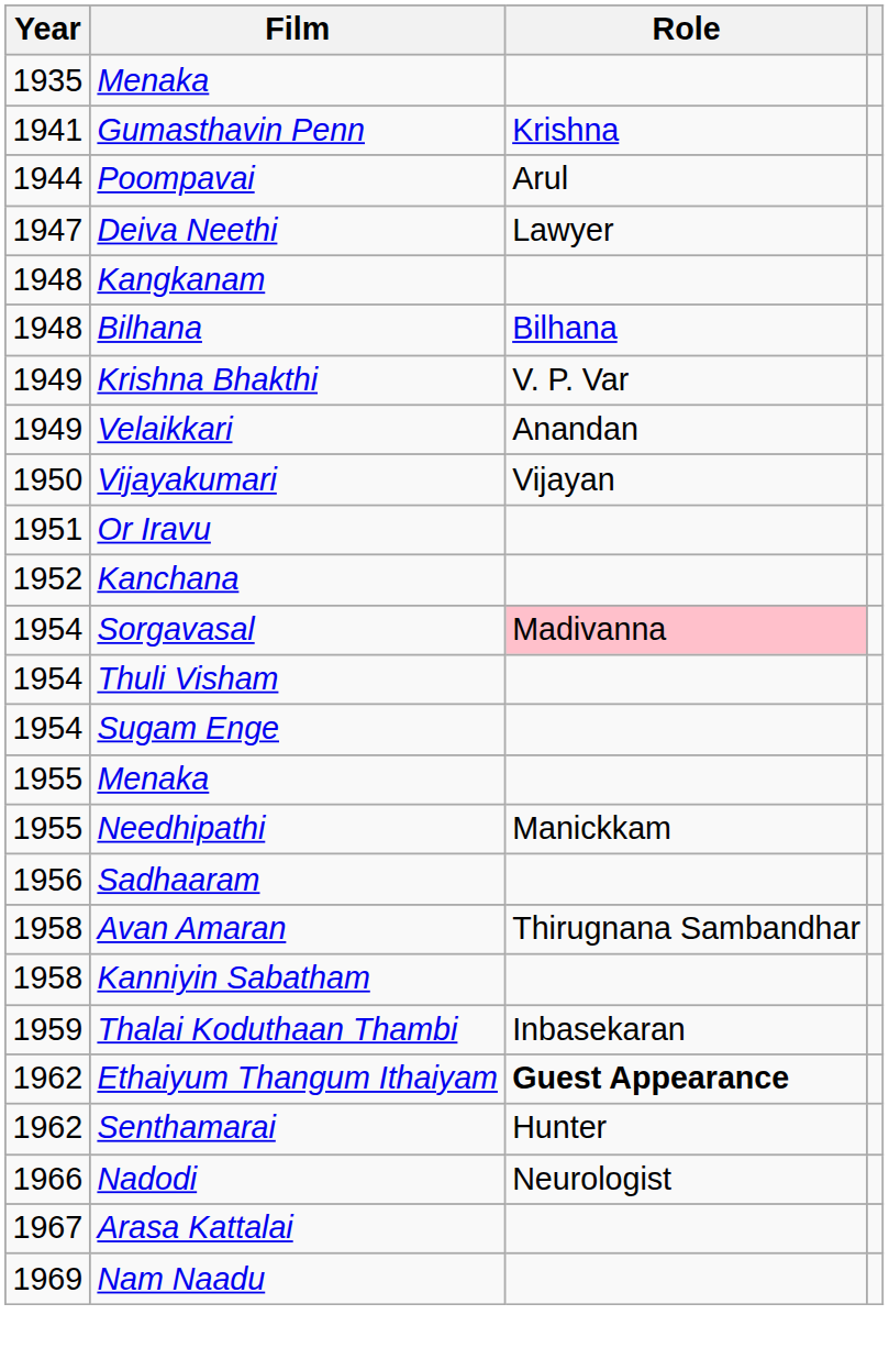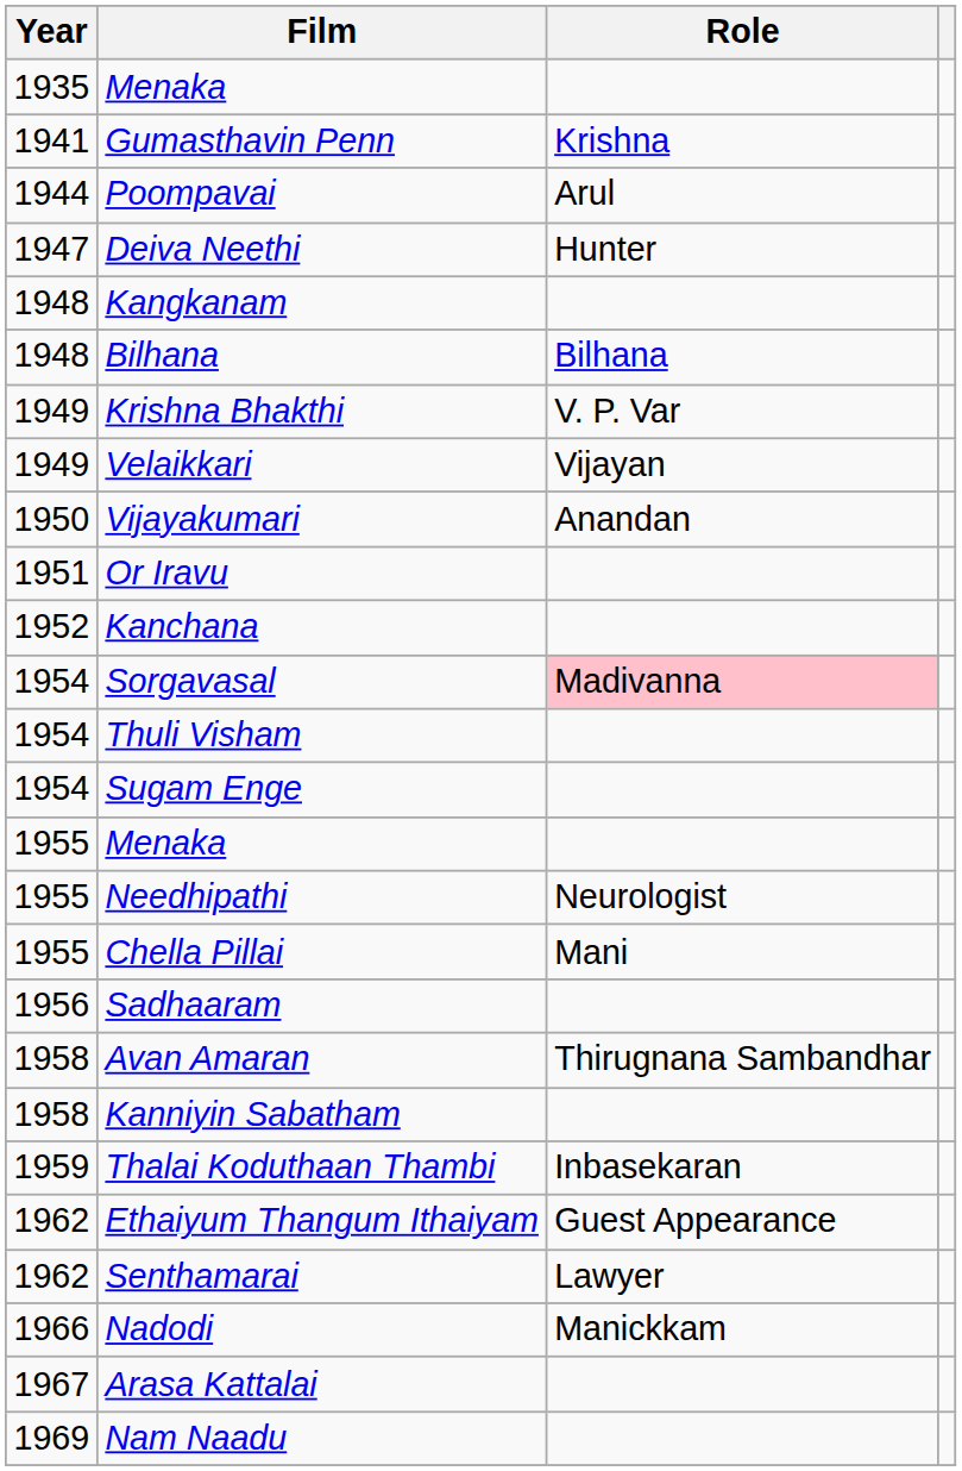Deiva Neethi | Role: Lawyer -> Hunter
Velaikkari | Role: Anandan -> Vijayan
Vijayakumari | Role: Vijayan -> Anandan
Needhipathi | Role: Manickkam -> Neurologist
+ row: 1955 | Chella Pillai | Mani
Ethaiyum Thangum Ithaiyam | Role: bold -> normal
Senthamarai | Role: Hunter -> Lawyer
Nadodi | Role: Neurologist -> Manickkam
